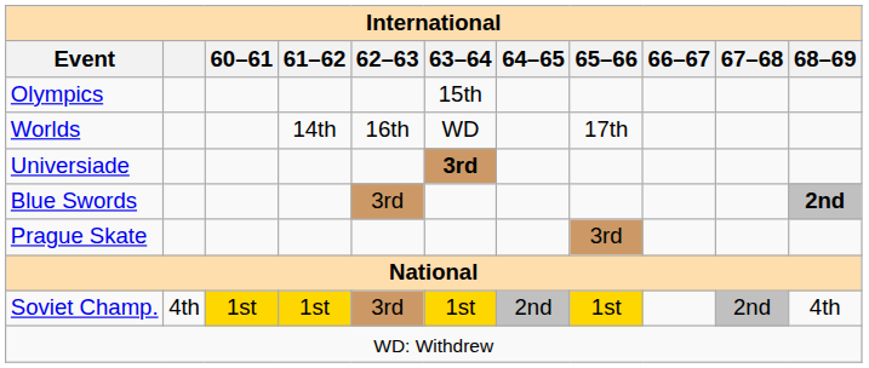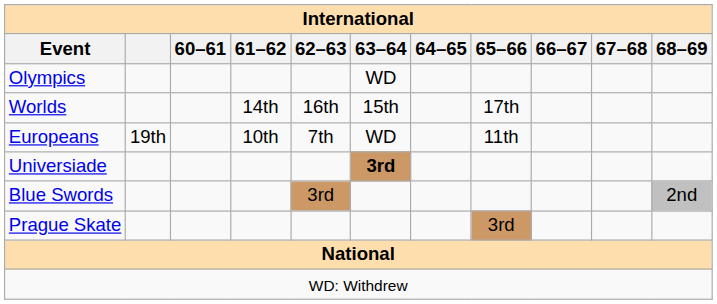Olympics | 63–64: 15th -> WD
Worlds | 63–64: WD -> 15th
+ row: Europeans | 19th | 10th | 7th | WD | 11th
Blue Swords | 68–69: bold -> normal
- row: Soviet Champ. | 4th | 1st | 1st | 3rd | 1st | 2nd | 1st | 2nd | 4th
